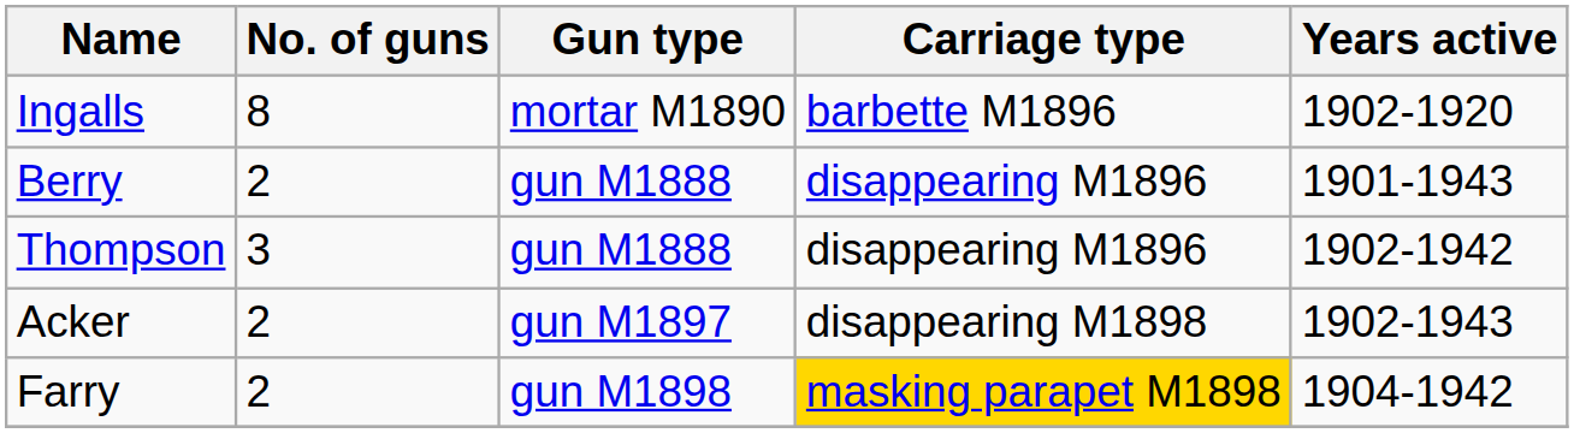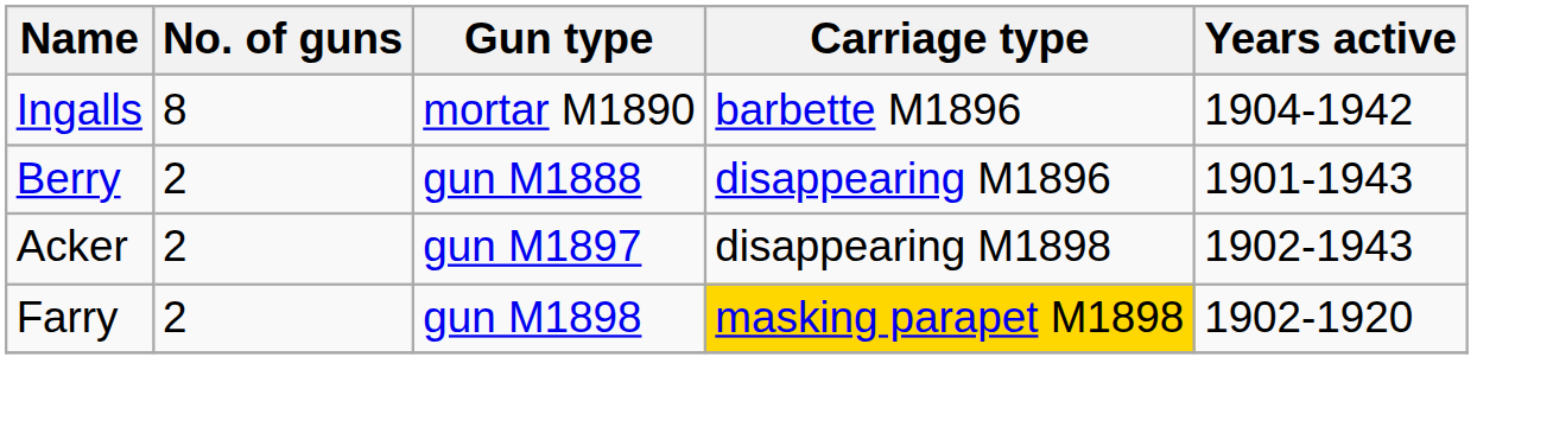Ingalls | Years active: 1902-1920 -> 1904-1942
- row: Thompson | 3 | gun M1888 | disappearing M1896 | 1902-1942
Farry | Years active: 1904-1942 -> 1902-1920
